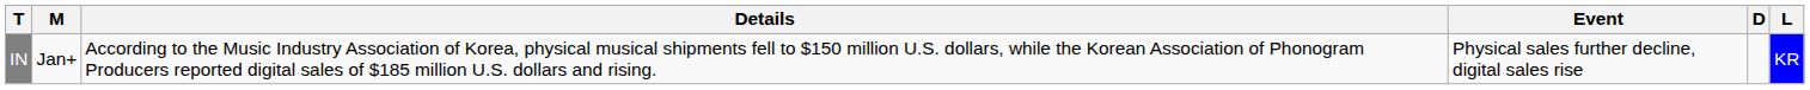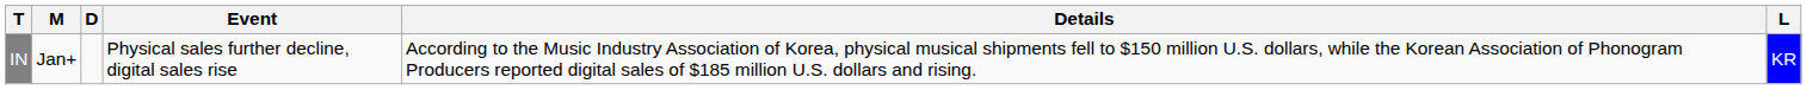columns swapped: D <-> Details
